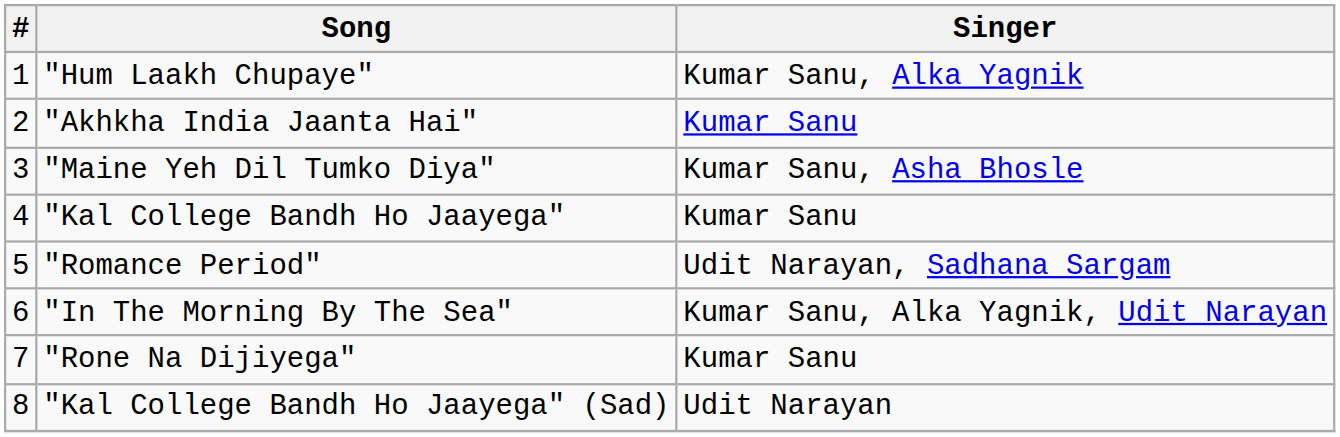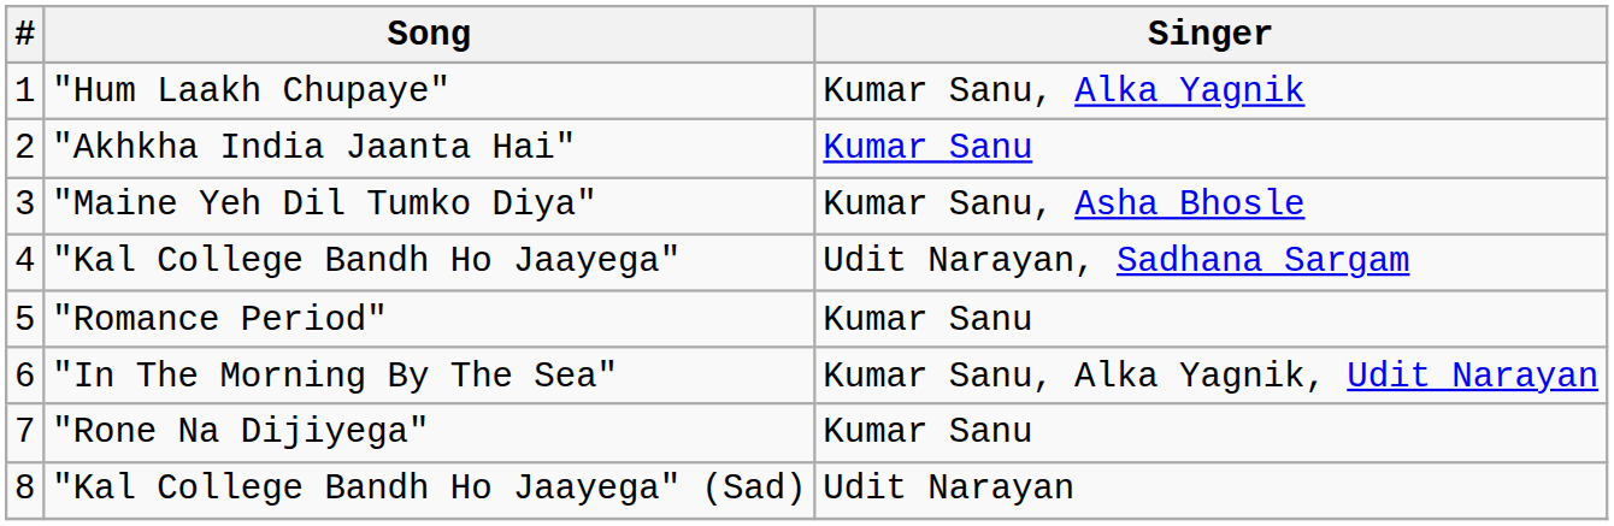"Kal College Bandh Ho Jaayega" | Singer: Kumar Sanu -> Udit Narayan, Sadhana Sargam
"Romance Period" | Singer: Udit Narayan, Sadhana Sargam -> Kumar Sanu
